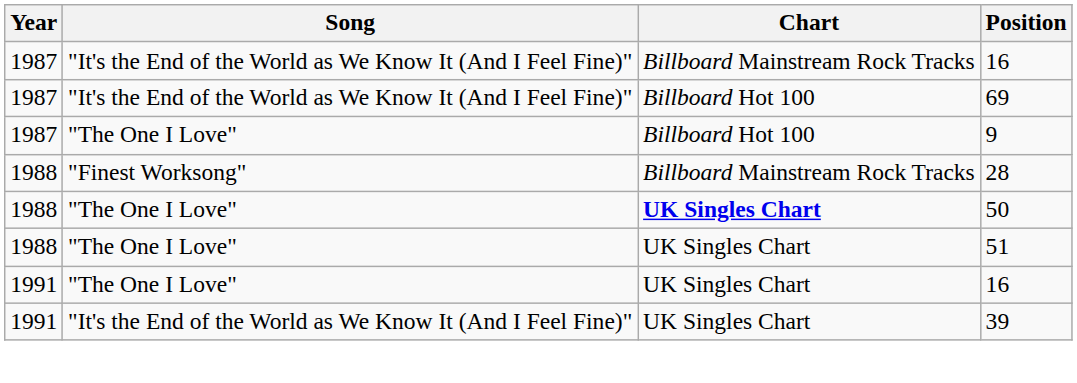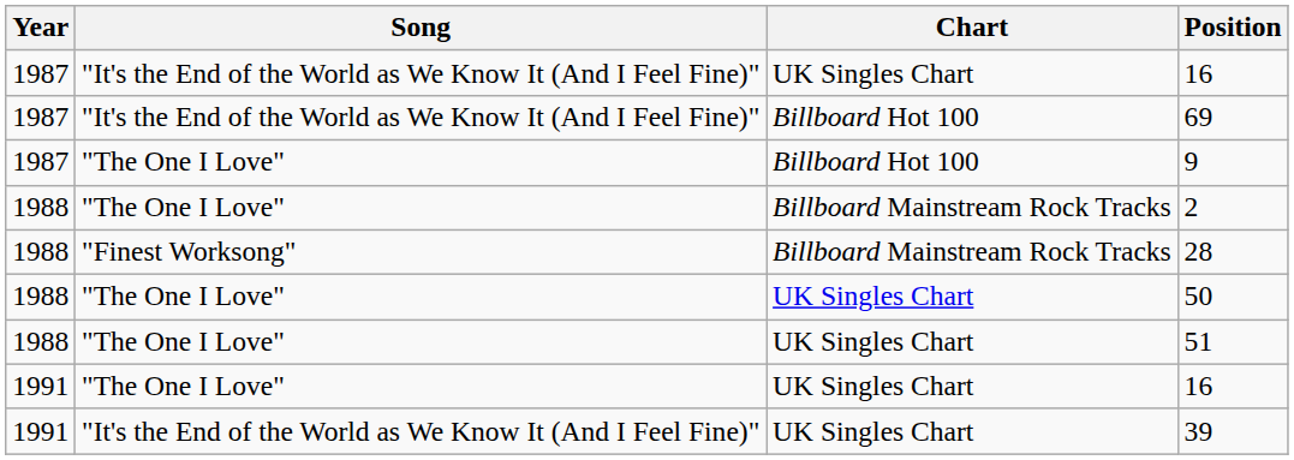1987 / 16 | Chart: Billboard Mainstream Rock Tracks -> UK Singles Chart
+ row: 1988 | "The One I Love" | Billboard Mainstream Rock Tracks | 2
50 | Chart: bold -> normal
